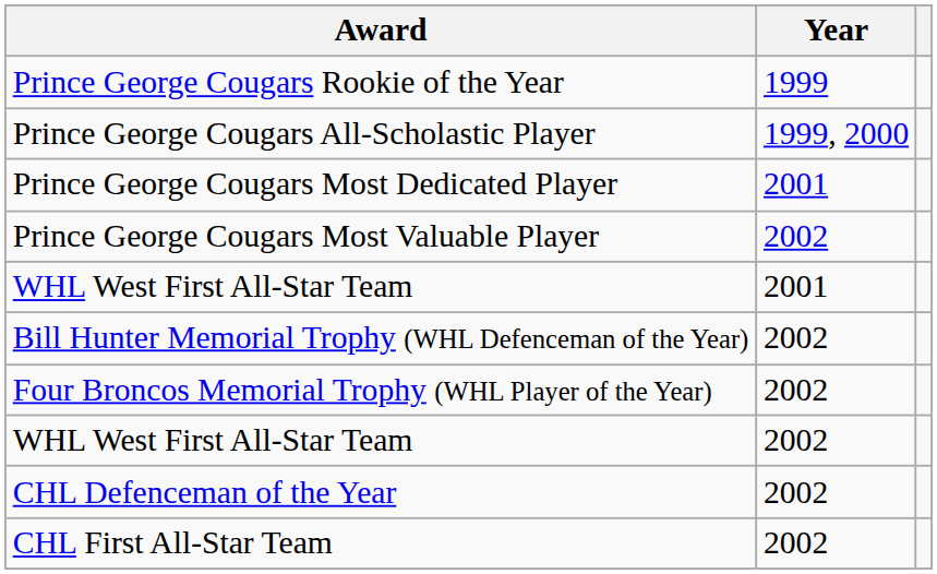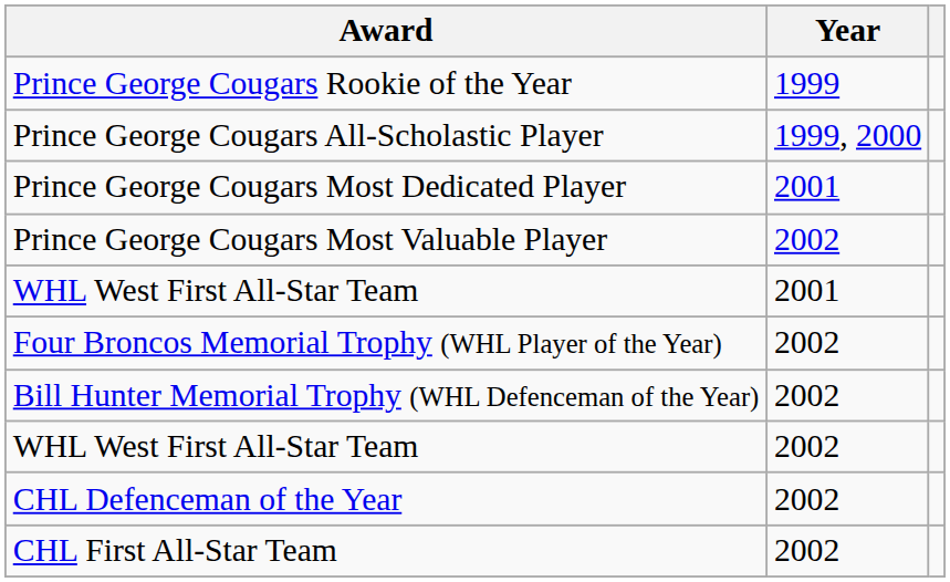rows swapped: Bill Hunter Memorial Trophy (WHL Defenceman of the Year) <-> Four Broncos Memorial Trophy (WHL Player of the Year)
